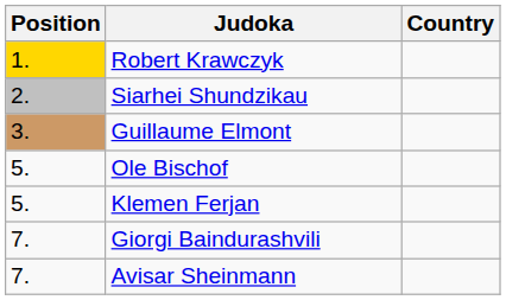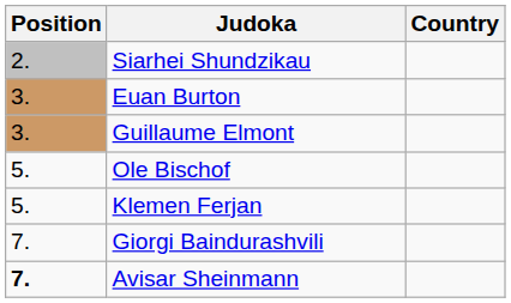- row: 1. | Robert Krawczyk
+ row: 3. | Euan Burton
Avisar Sheinmann | Position: normal -> bold
